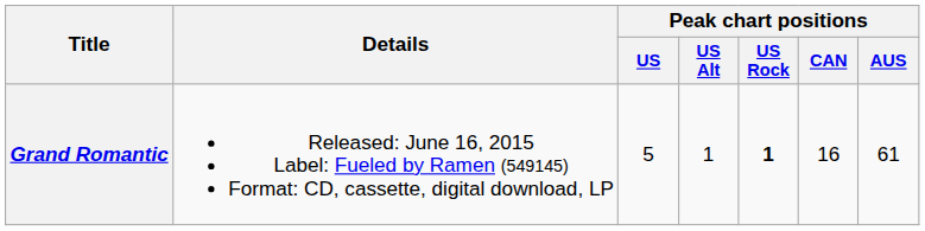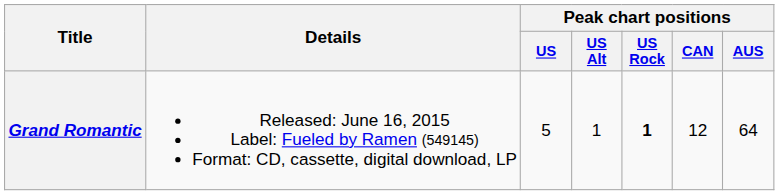Grand Romantic | Peak chart positions / CAN: 16 -> 12
Grand Romantic | Peak chart positions / AUS: 61 -> 64
